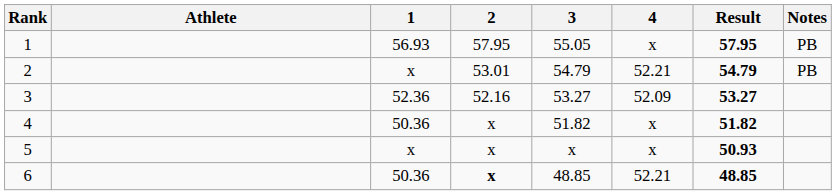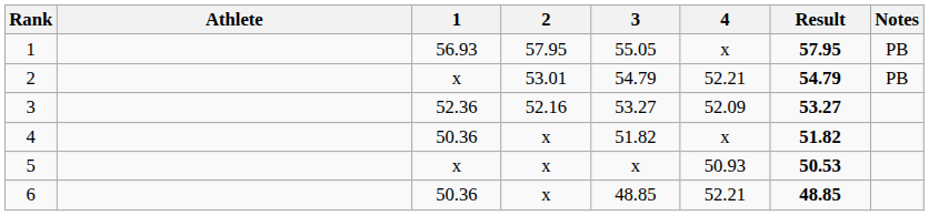5 | 4: x -> 50.93
5 | Result: 50.93 -> 50.53
6 | 2: bold -> normal
